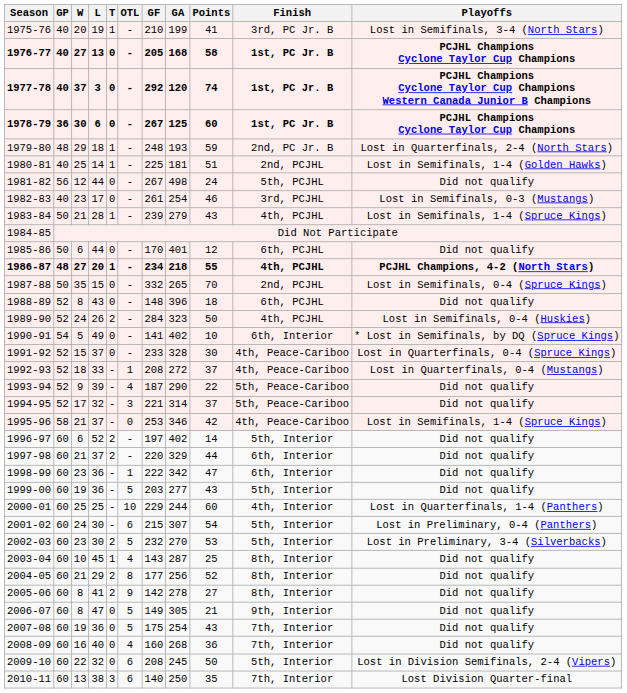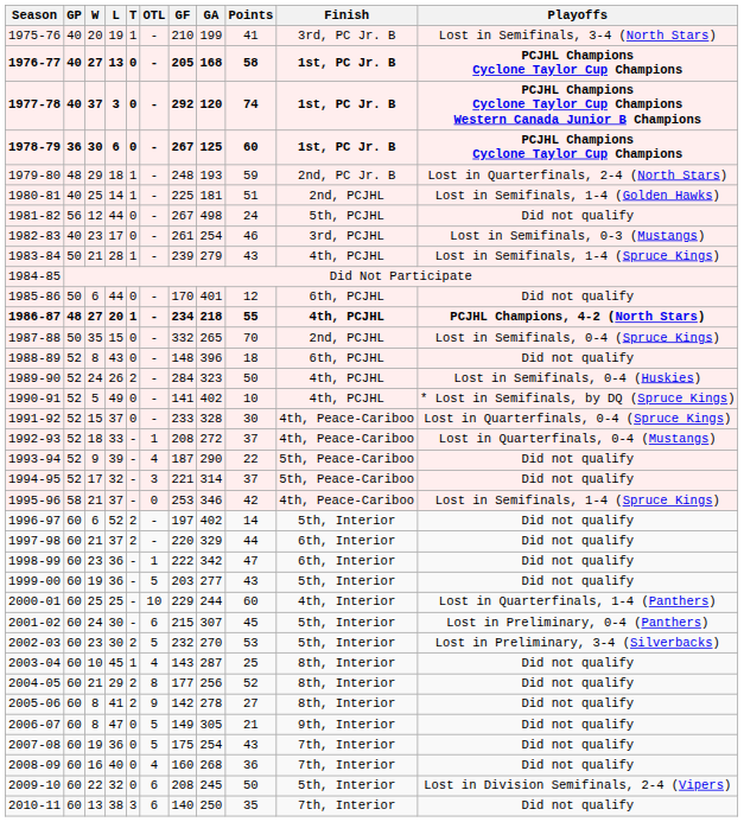1990-91 | GP: 54 -> 52
1990-91 | Finish: 6th, Interior -> 4th, PCJHL
2001-02 | Points: 54 -> 45
2010-11 | Playoffs: Lost Division Quarter-final -> Did not qualify
